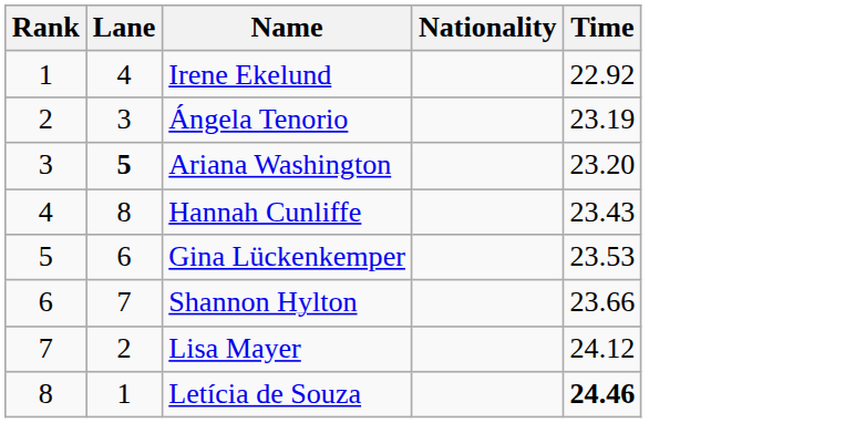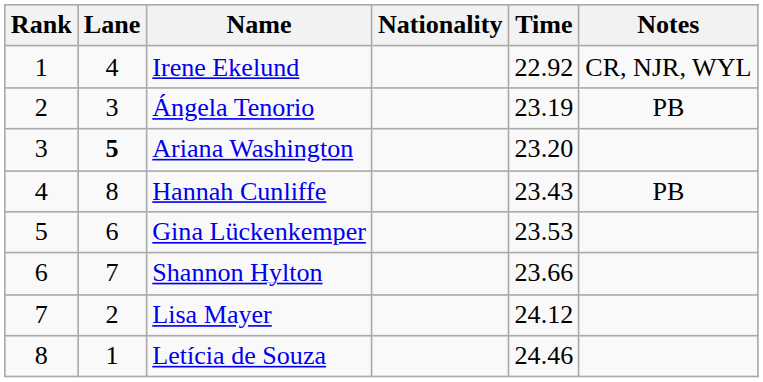+ column: Notes | CR, NJR, WYL | PB | PB
Letícia de Souza | Time: bold -> normal
